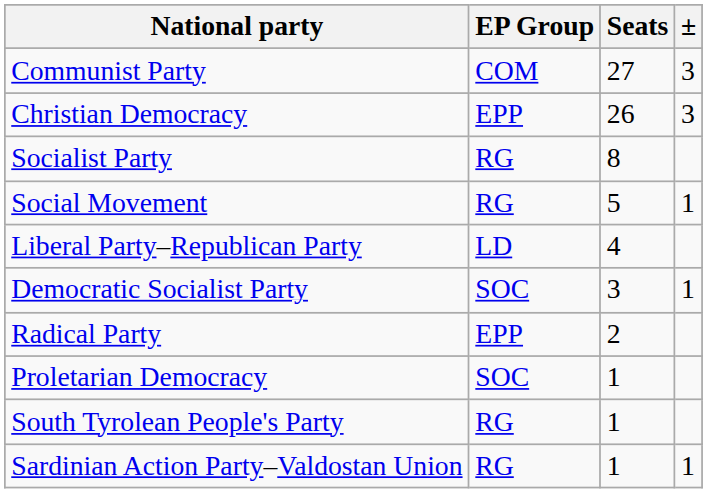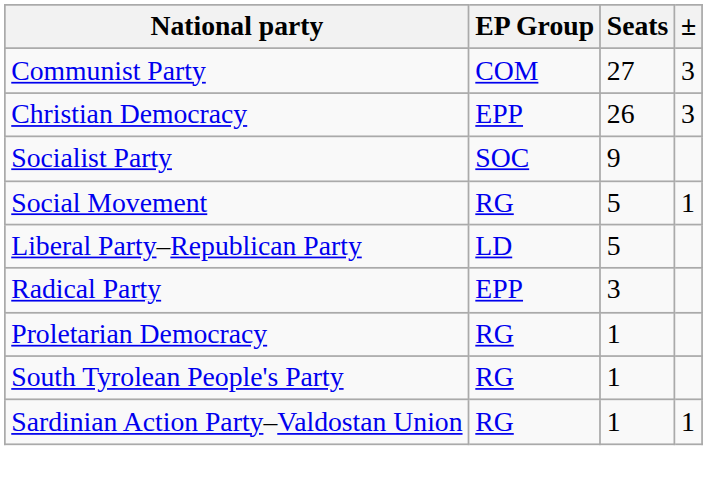Socialist Party | EP Group: RG -> SOC
Socialist Party | Seats: 8 -> 9
Liberal Party–Republican Party | Seats: 4 -> 5
- row: Democratic Socialist Party | SOC | 3 | 1
Radical Party | Seats: 2 -> 3
Proletarian Democracy | EP Group: SOC -> RG
